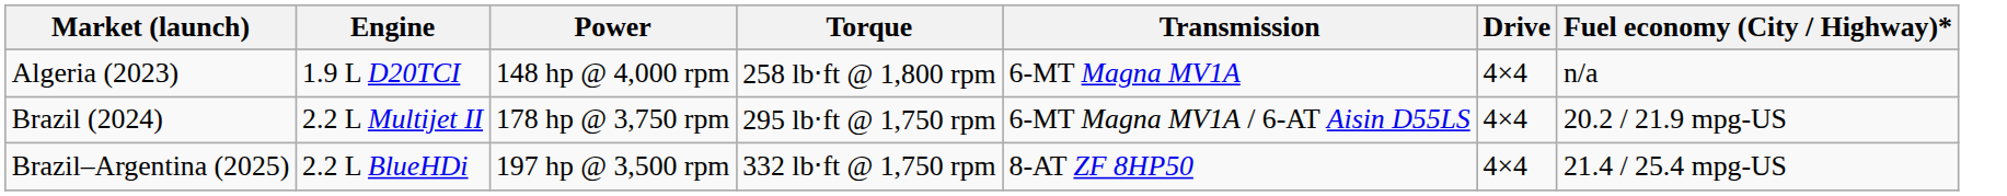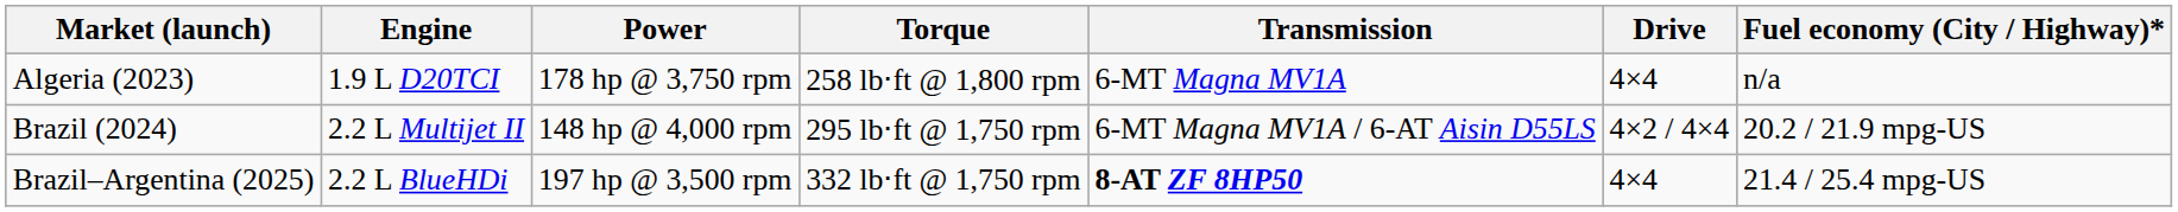Algeria (2023) | Power: 148 hp @ 4,000 rpm -> 178 hp @ 3,750 rpm
Brazil (2024) | Power: 178 hp @ 3,750 rpm -> 148 hp @ 4,000 rpm
Brazil (2024) | Drive: 4×4 -> 4×2 / 4×4
Brazil–Argentina (2025) | Transmission: normal -> bold
